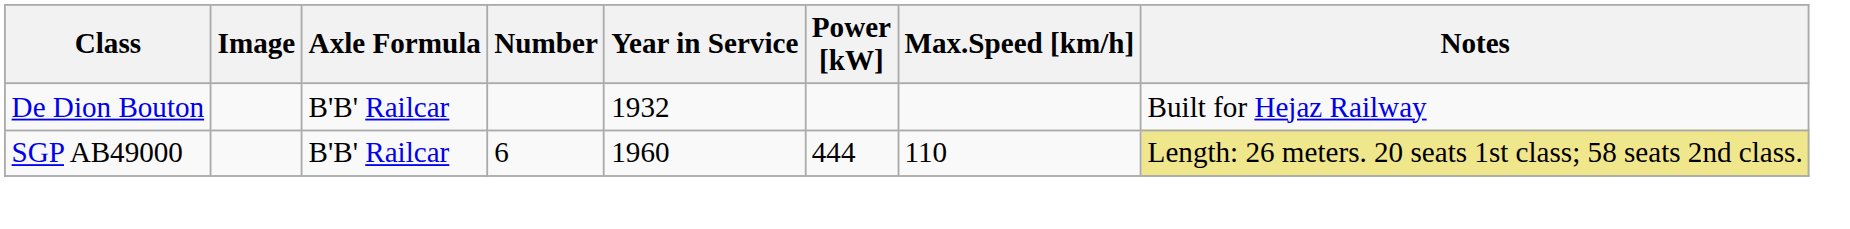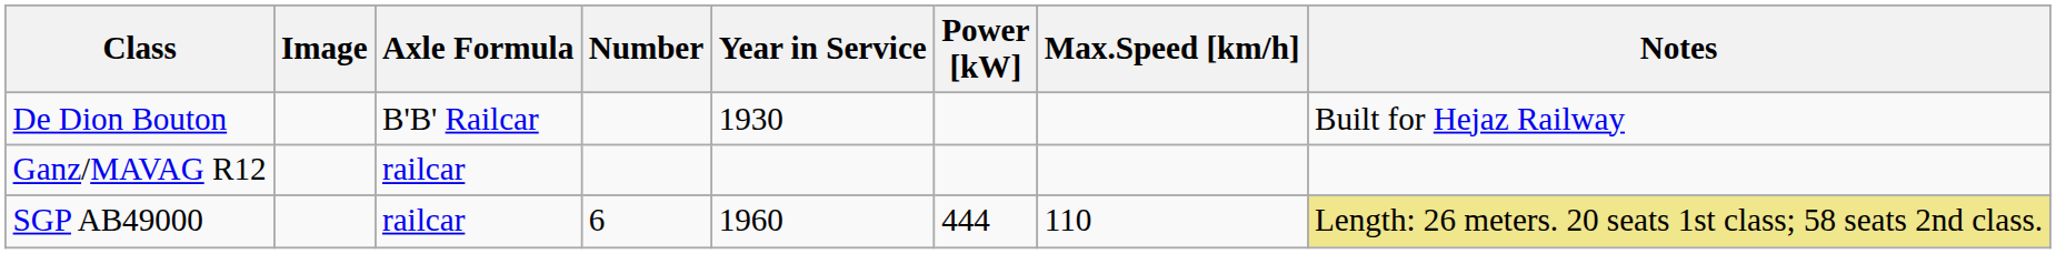De Dion Bouton | Year in Service: 1932 -> 1930
+ row: Ganz/MAVAG R12 | railcar
SGP AB49000 | Axle Formula: B'B' Railcar -> railcar
